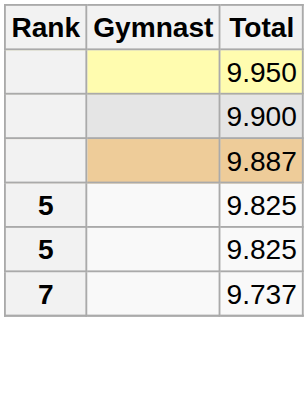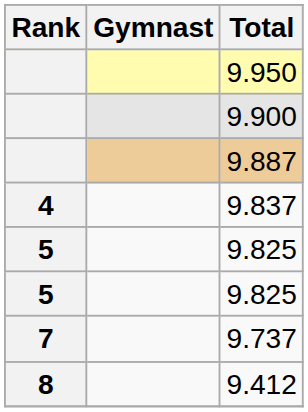+ row: 4 | 9.837
+ row: 8 | 9.412
